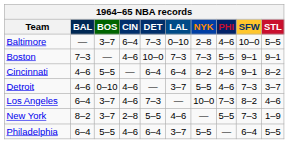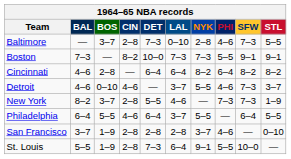Baltimore | CIN: 6–4 -> 2–8
Baltimore | SFW: 10–0 -> 7–3
Boston | CIN: 4–6 -> 8–2
Cincinnati | BOS: 5–5 -> 2–8
Cincinnati | PHI: 4–6 -> 6–4
Cincinnati | SFW: 9–1 -> 8–2
- row: Los Angeles | 6–4 | 3–7 | 4–6 | 7–3 | — | 10–0 | 7–3 | 8–2 | 4–6
New York | PHI: 5–5 -> 7–3
+ row: San Francisco | 3–7 | 1–9 | 2–8 | 2–8 | 2–8 | 3–7 | 4–6 | — | 0–10
+ row: St. Louis | 5–5 | 1–9 | 2–8 | 7–3 | 6–4 | 9–1 | 5–5 | 10–0 | —
